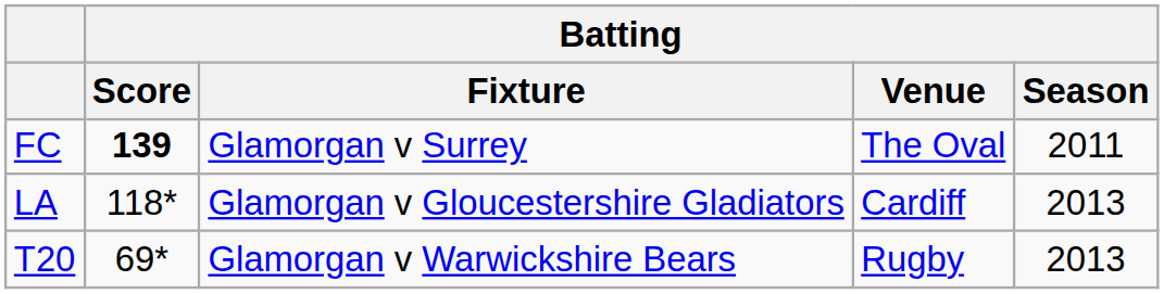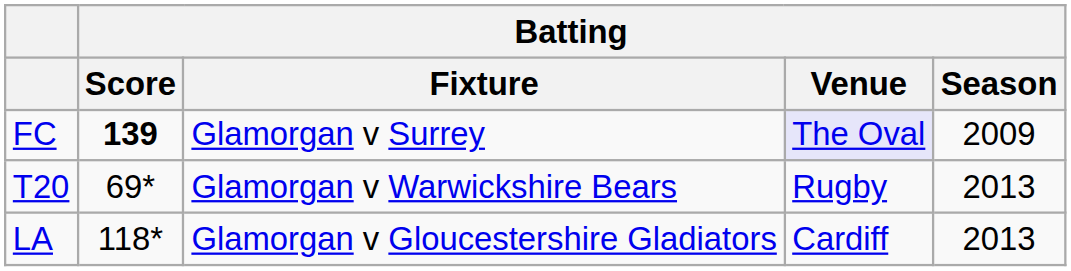FC | Batting / Venue: no background -> lavender background
FC | Batting / Season: 2011 -> 2009
rows swapped: LA <-> T20
